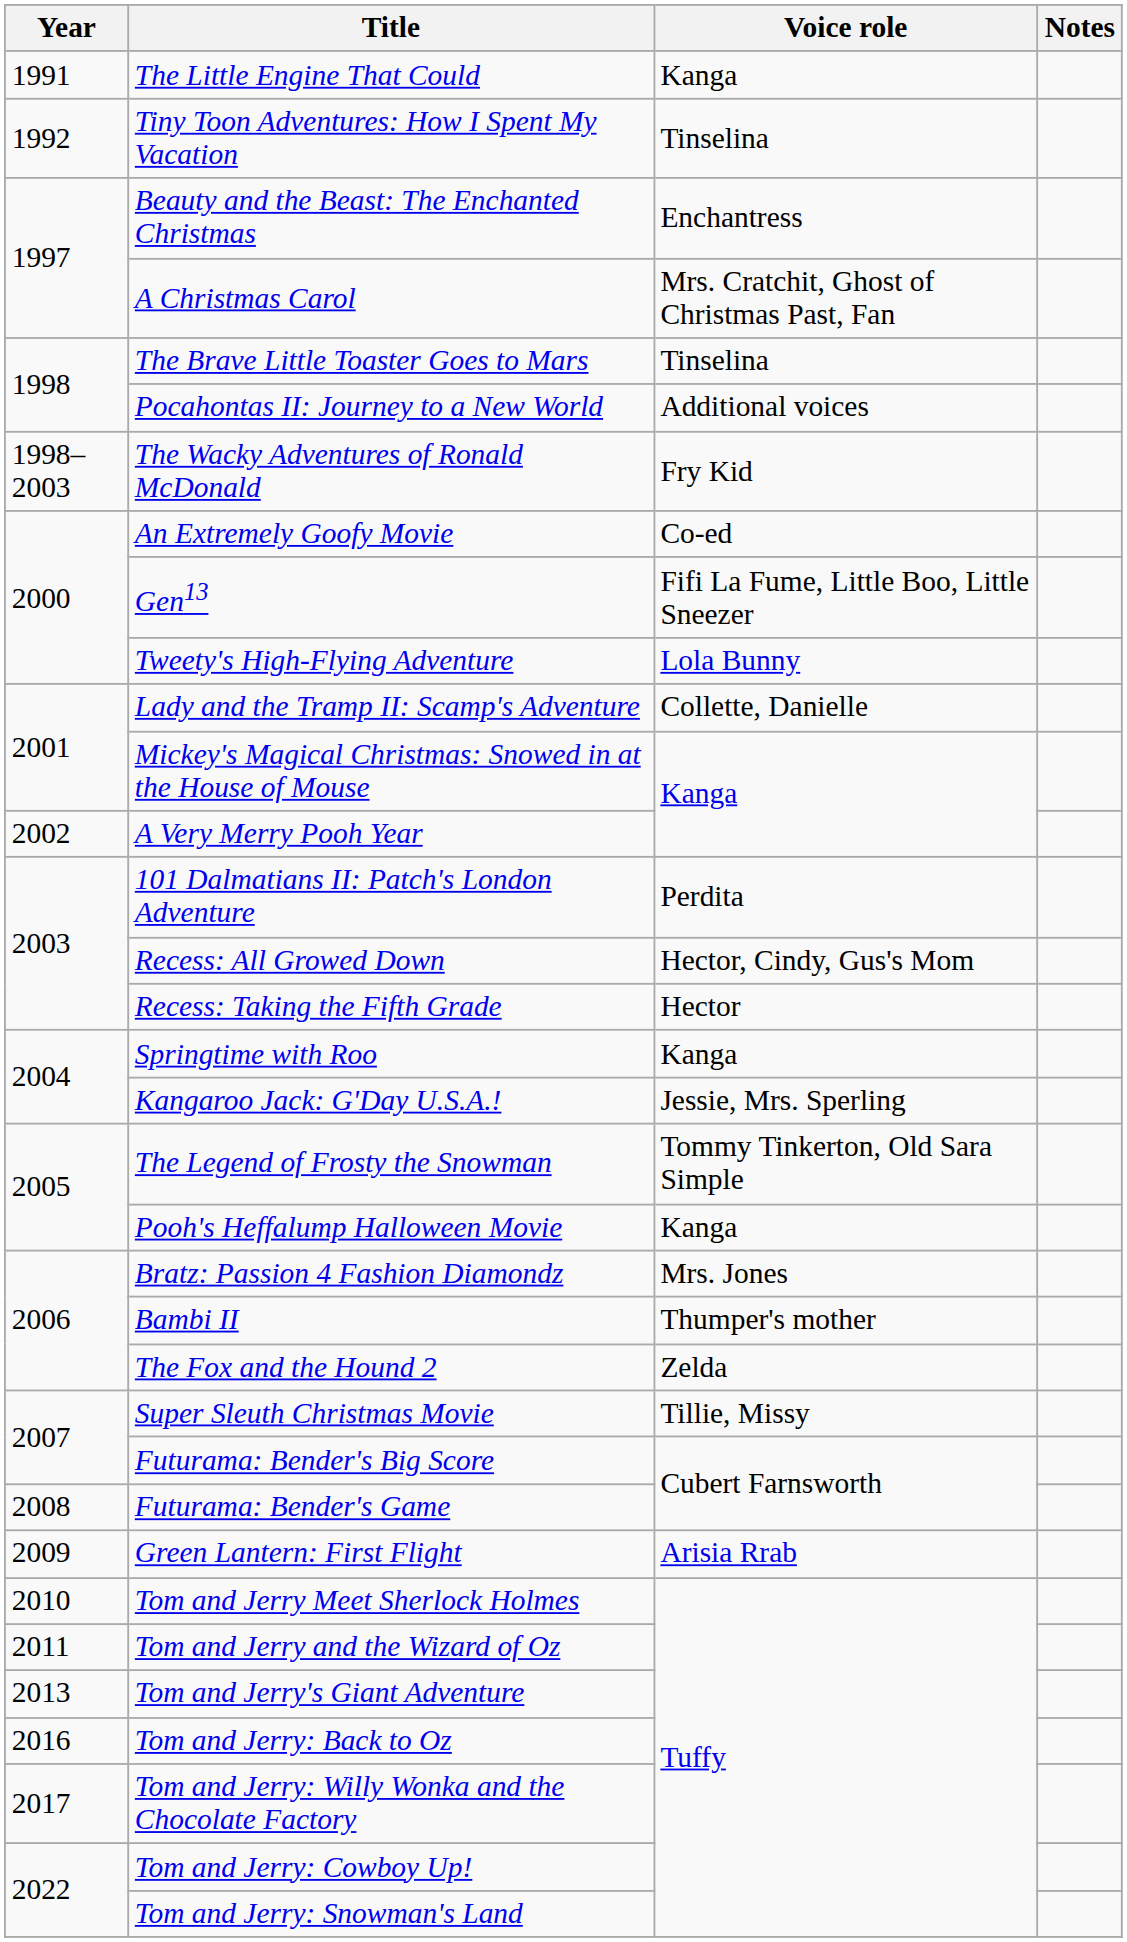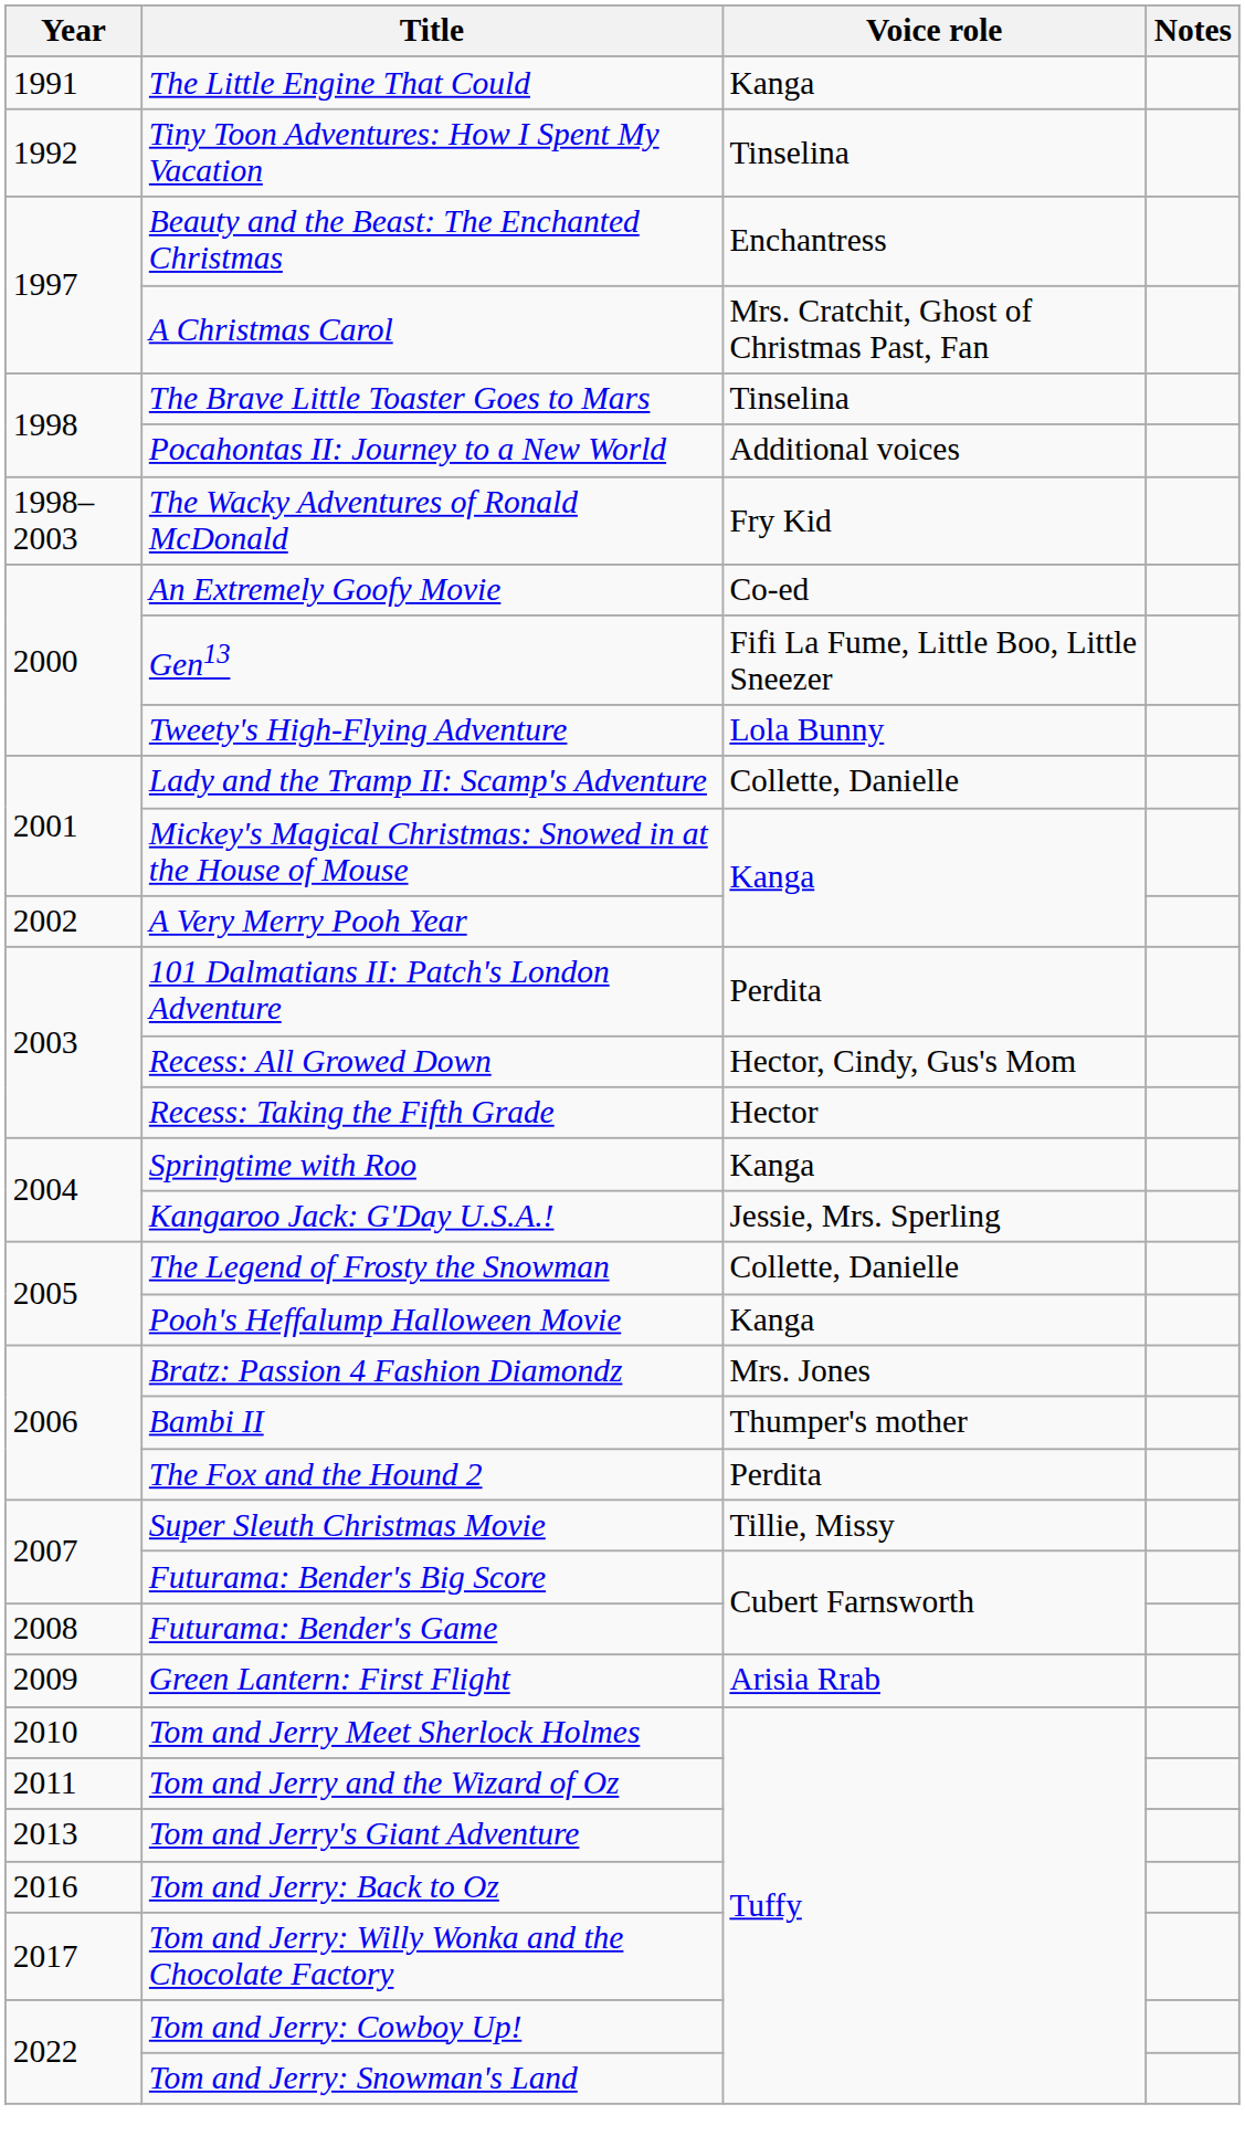The Legend of Frosty the Snowman | Voice role: Tommy Tinkerton, Old Sara Simple -> Collette, Danielle
The Fox and the Hound 2 | Voice role: Zelda -> Perdita
